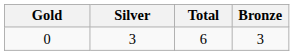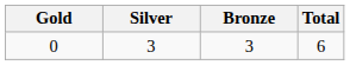columns swapped: Bronze <-> Total
